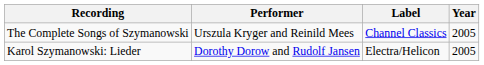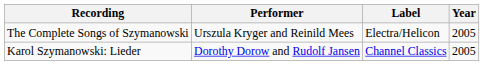The Complete Songs of Szymanowski | Label: Channel Classics -> Electra/Helicon
Karol Szymanowski: Lieder | Label: Electra/Helicon -> Channel Classics
